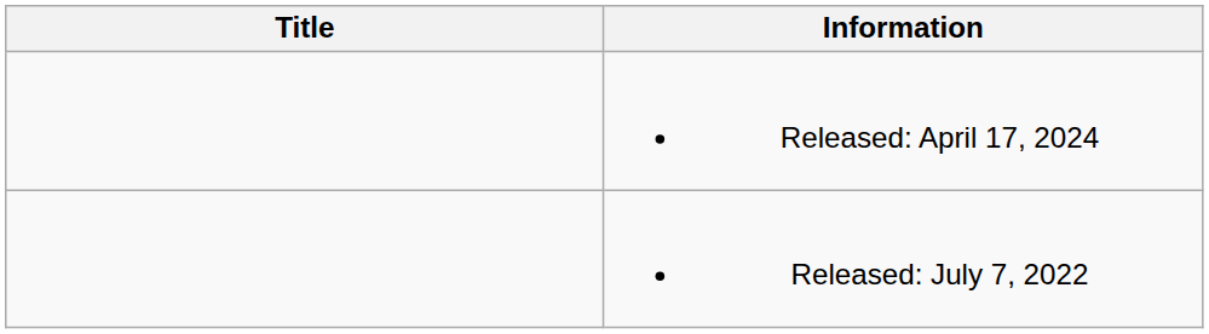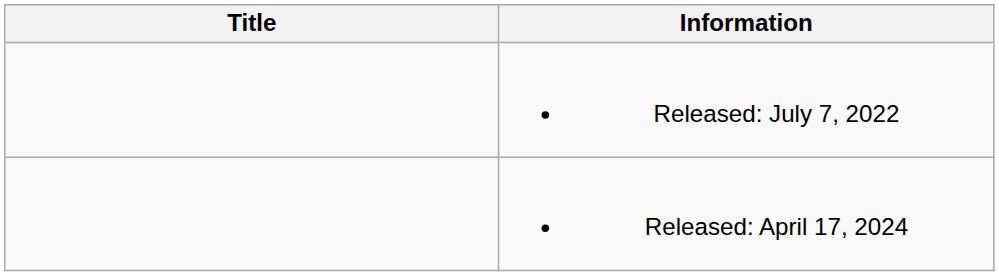rows swapped: Released: July 7, 2022 <-> Released: April 17, 2024
